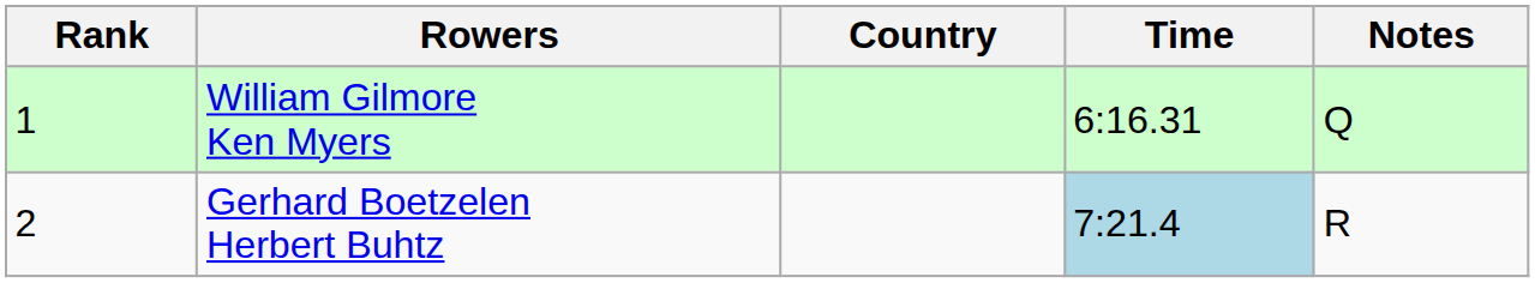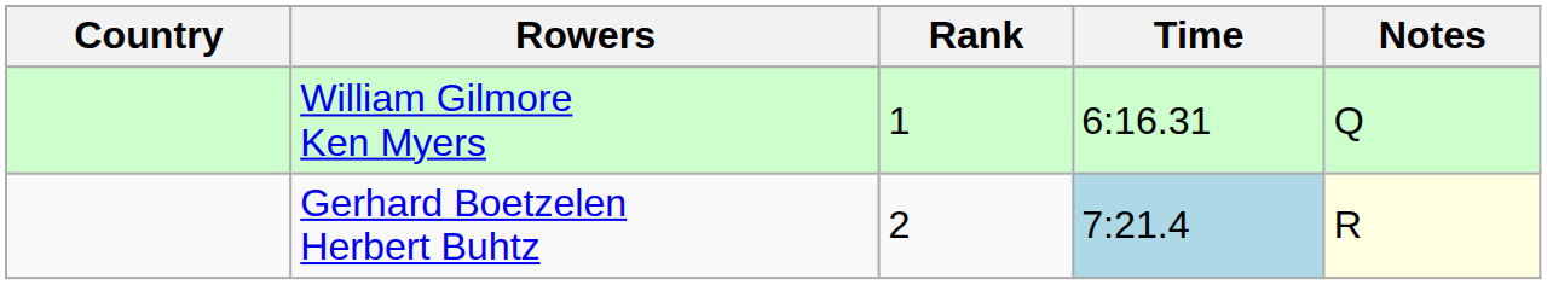columns swapped: Rank <-> Country
Gerhard Boetzelen Herbert Buhtz | Notes: no background -> lightyellow background
